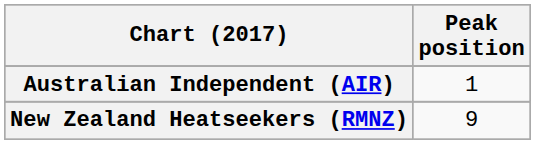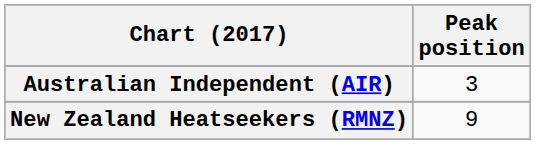Australian Independent (AIR) | Peak position: 1 -> 3
